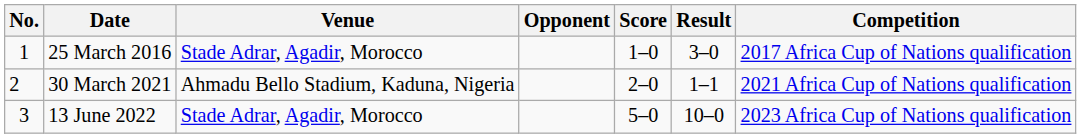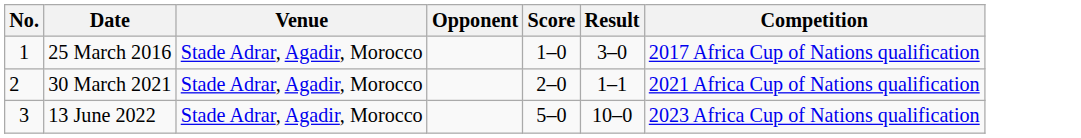30 March 2021 | Venue: Ahmadu Bello Stadium, Kaduna, Nigeria -> Stade Adrar, Agadir, Morocco
